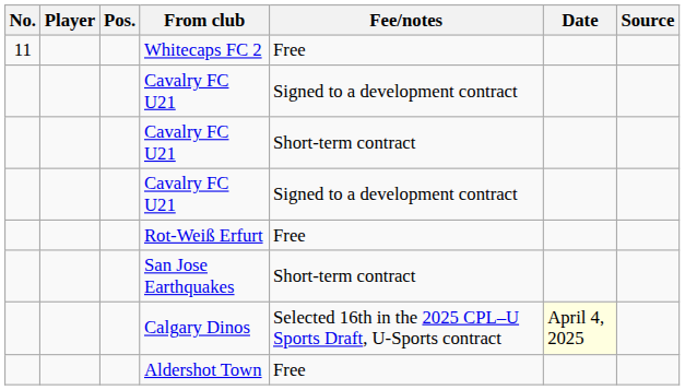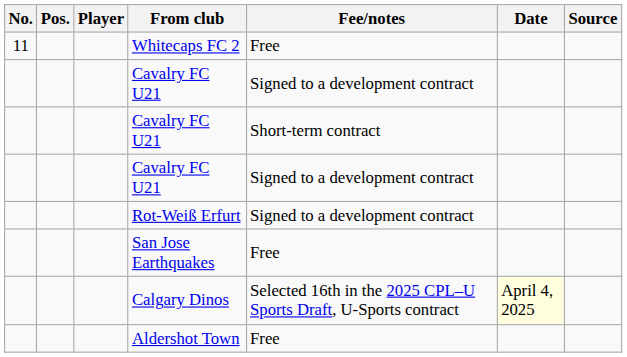columns swapped: Pos. <-> Player
Rot-Weiß Erfurt | Fee/notes: Free -> Signed to a development contract
San Jose Earthquakes | Fee/notes: Short-term contract -> Free
